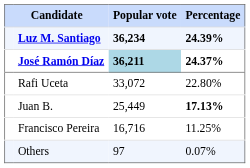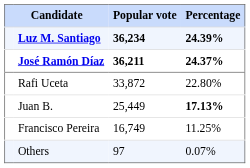José Ramón Díaz | Popular vote: lightblue background -> no background
Rafi Uceta | Popular vote: 33,072 -> 33,872
Francisco Pereira | Popular vote: 16,716 -> 16,749
